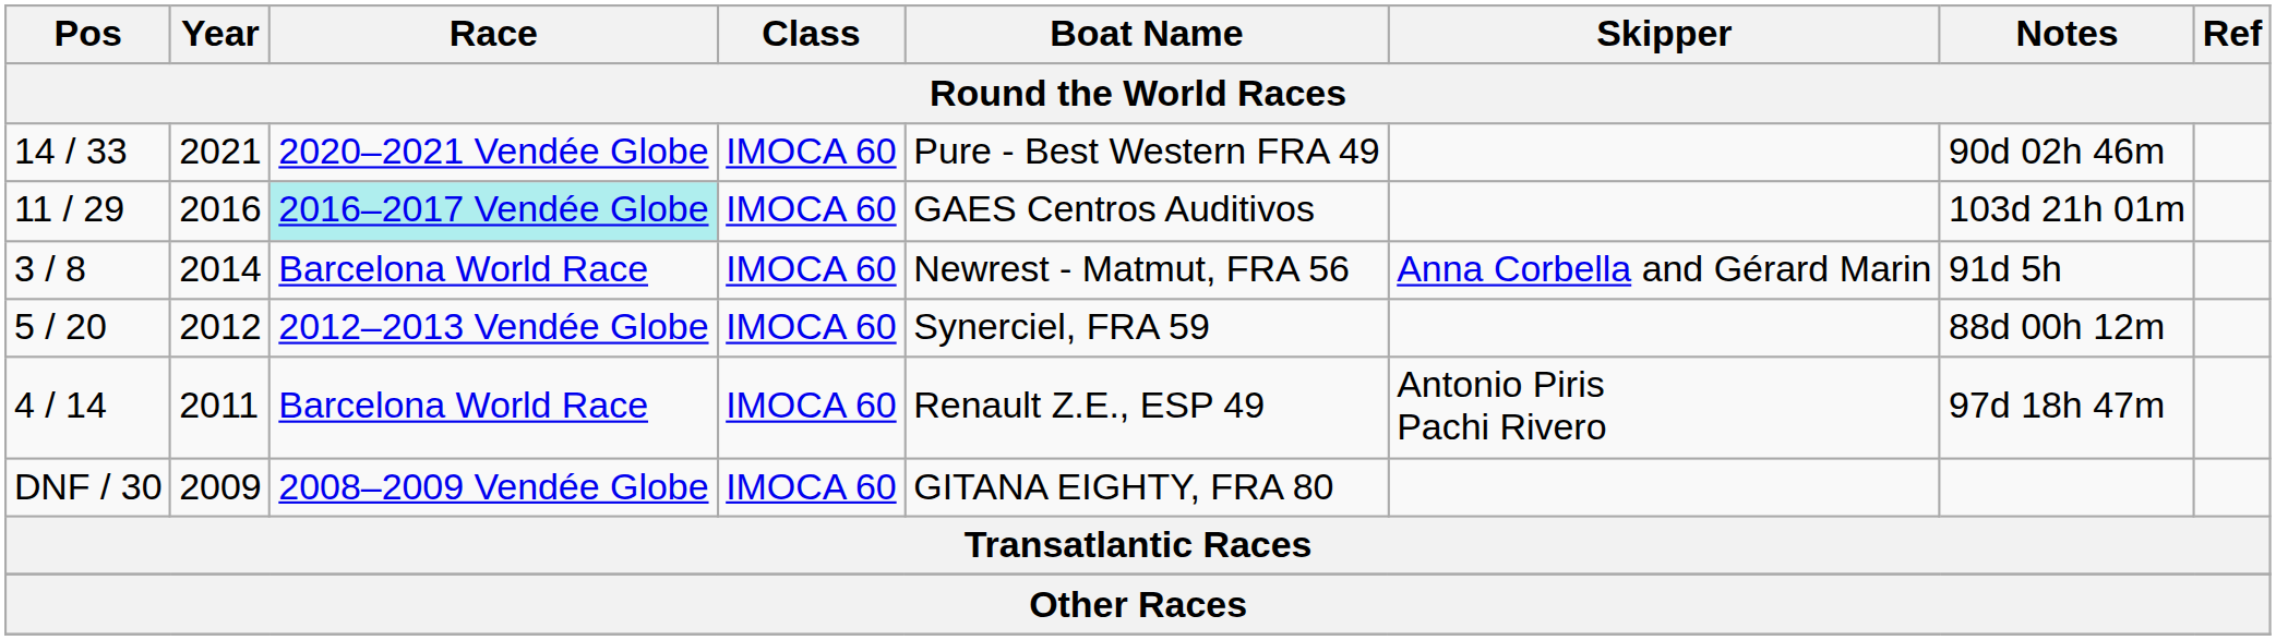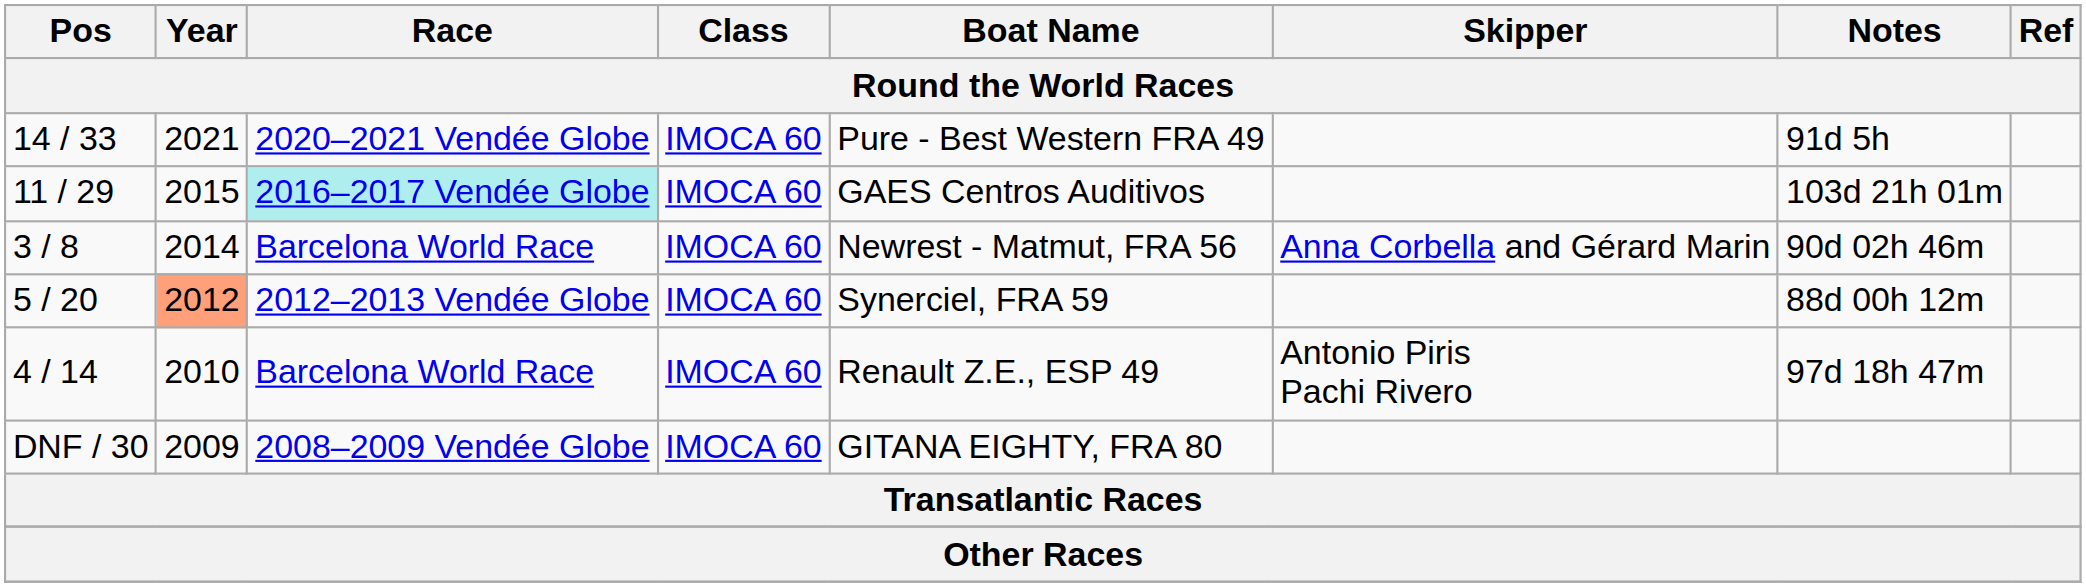14 / 33 | Notes: 90d 02h 46m -> 91d 5h
11 / 29 | Year: 2016 -> 2015
3 / 8 | Notes: 91d 5h -> 90d 02h 46m
5 / 20 | Year: no background -> lightsalmon background
4 / 14 | Year: 2011 -> 2010
